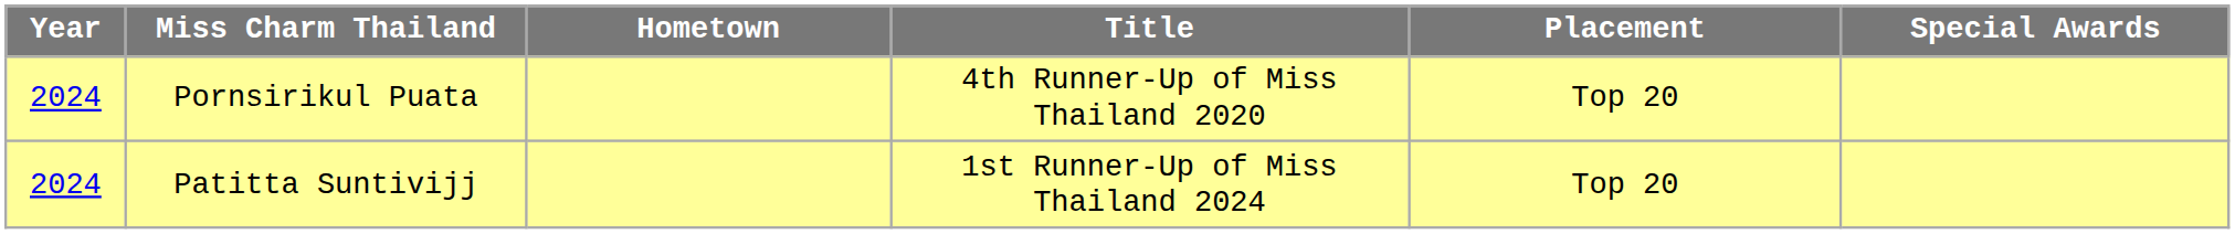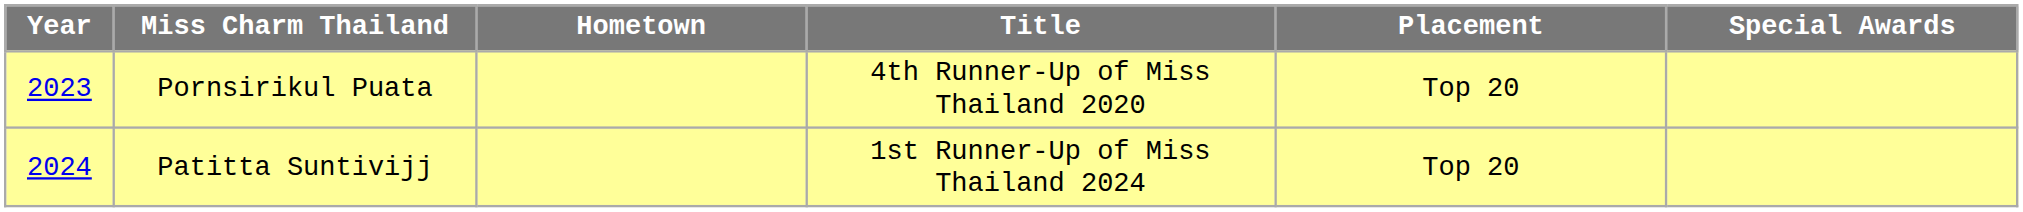Pornsirikul Puata | Year: 2024 -> 2023
